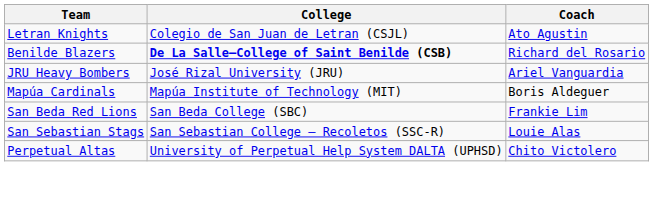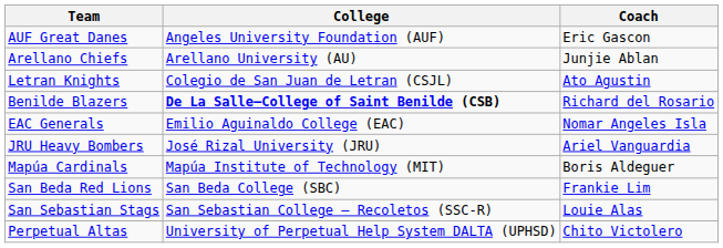+ row: AUF Great Danes | Angeles University Foundation (AUF) | Eric Gascon
+ row: Arellano Chiefs | Arellano University (AU) | Junjie Ablan
+ row: EAC Generals | Emilio Aguinaldo College (EAC) | Nomar Angeles Isla
